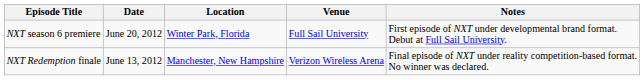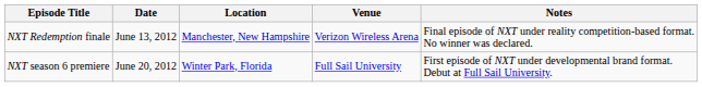rows swapped: NXT Redemption finale <-> NXT season 6 premiere
